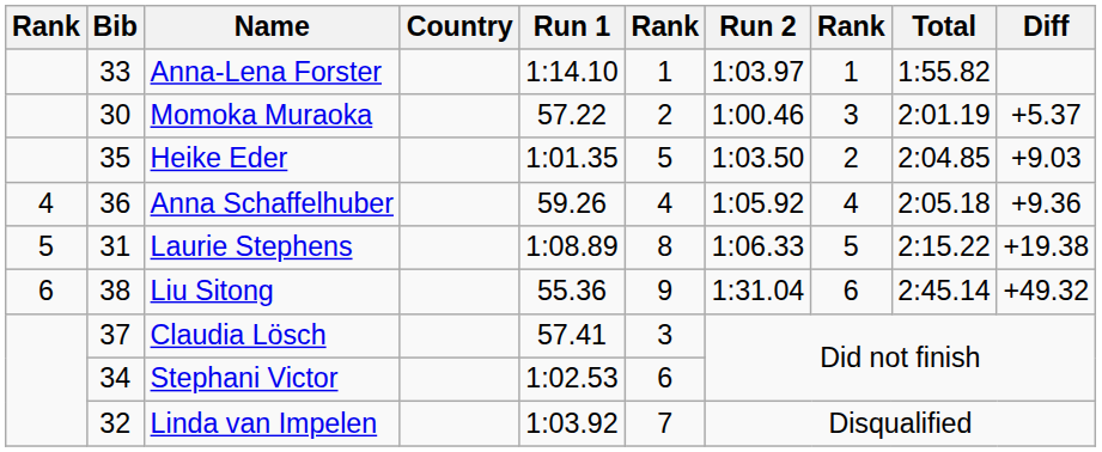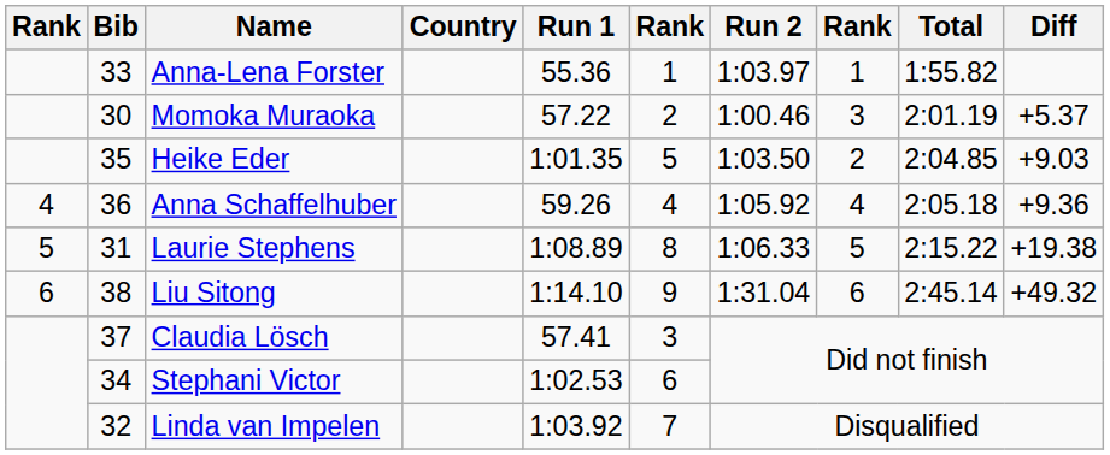Anna-Lena Forster | Run 1: 1:14.10 -> 55.36
Liu Sitong | Run 1: 55.36 -> 1:14.10
